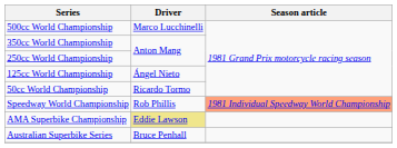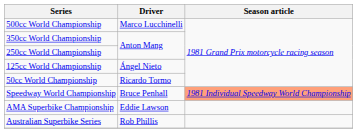Speedway World Championship | Driver: Rob Phillis -> Bruce Penhall
AMA Superbike Championship | Driver: khaki background -> no background
Australian Superbike Series | Driver: Bruce Penhall -> Rob Phillis
